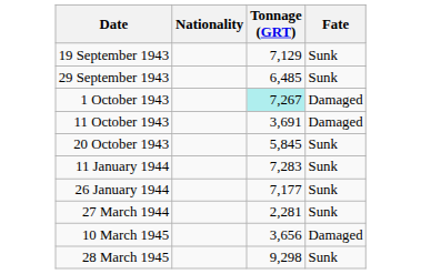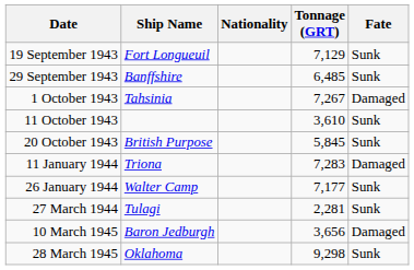+ column: Ship Name | Fort Longueuil | Banffshire | Tahsinia | British Purpose | Triona | Walter Camp | Tulagi | Baron Jedburgh | Oklahoma
1 October 1943 | Tonnage (GRT): paleturquoise background -> no background
11 October 1943 | Tonnage (GRT): 3,691 -> 3,610
11 October 1943 | Fate: Damaged -> Sunk
11 January 1944 | Fate: Sunk -> Damaged
